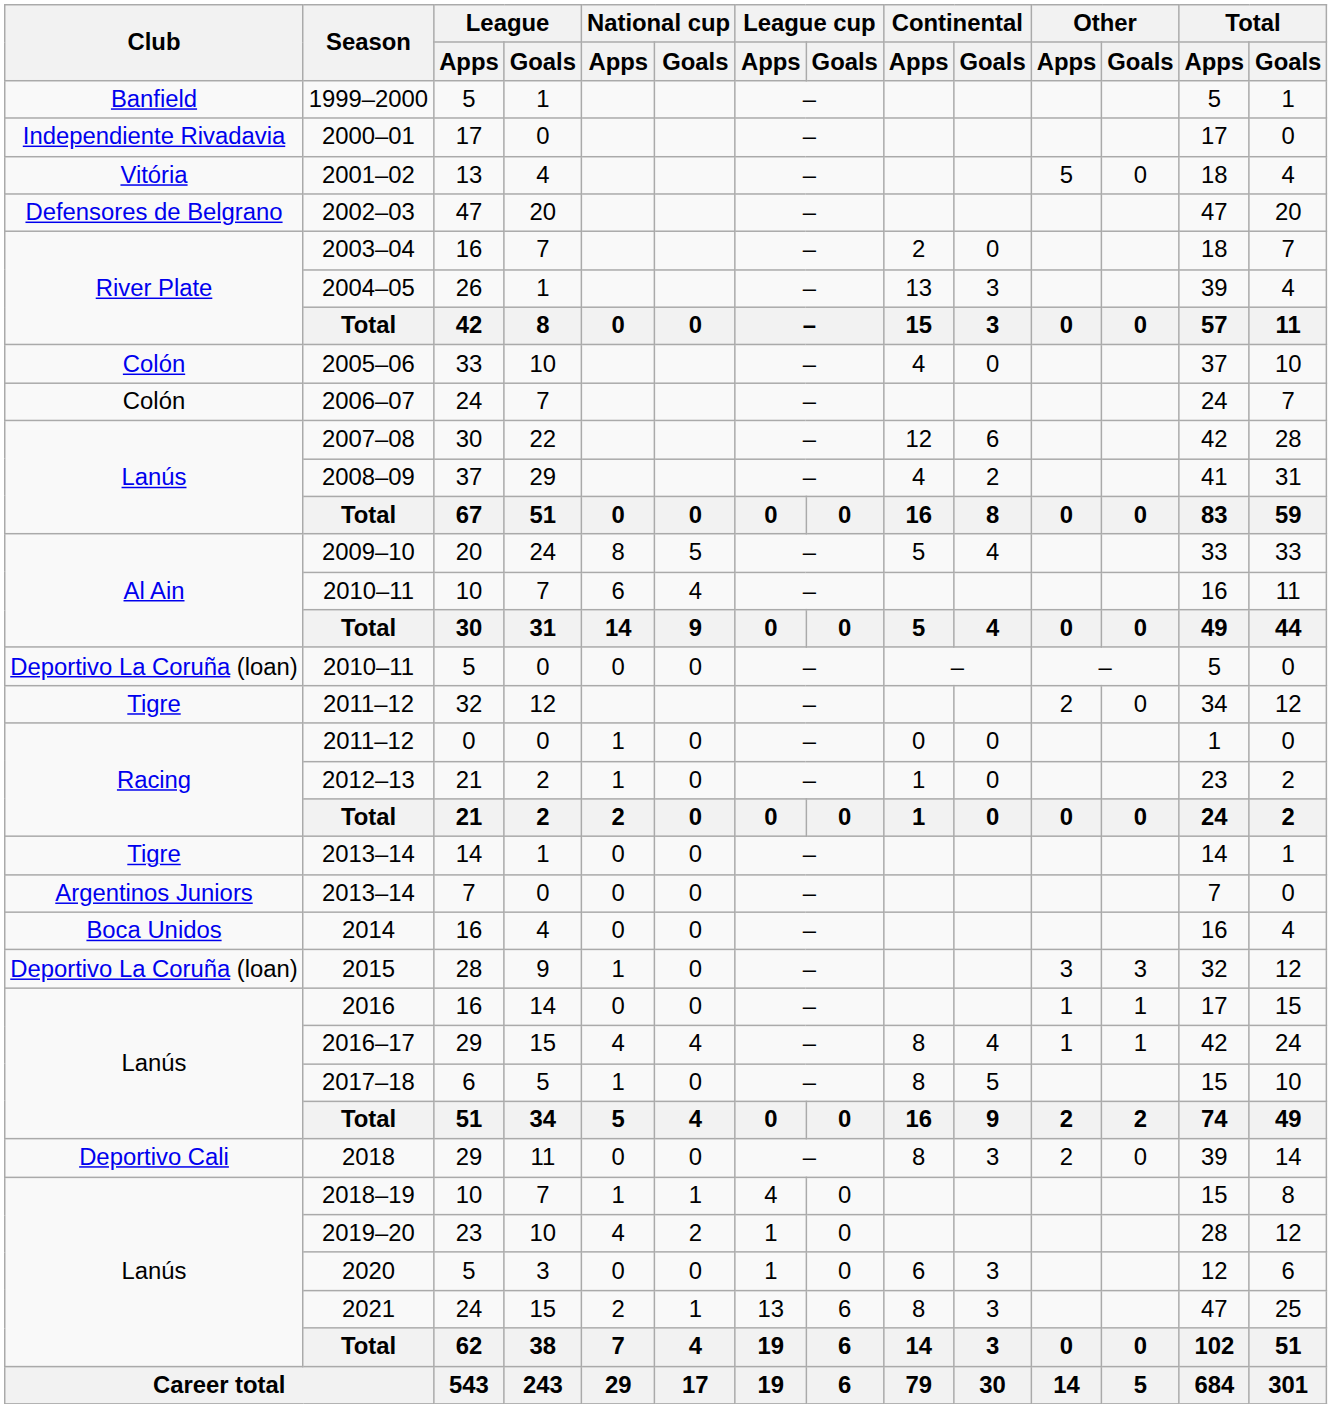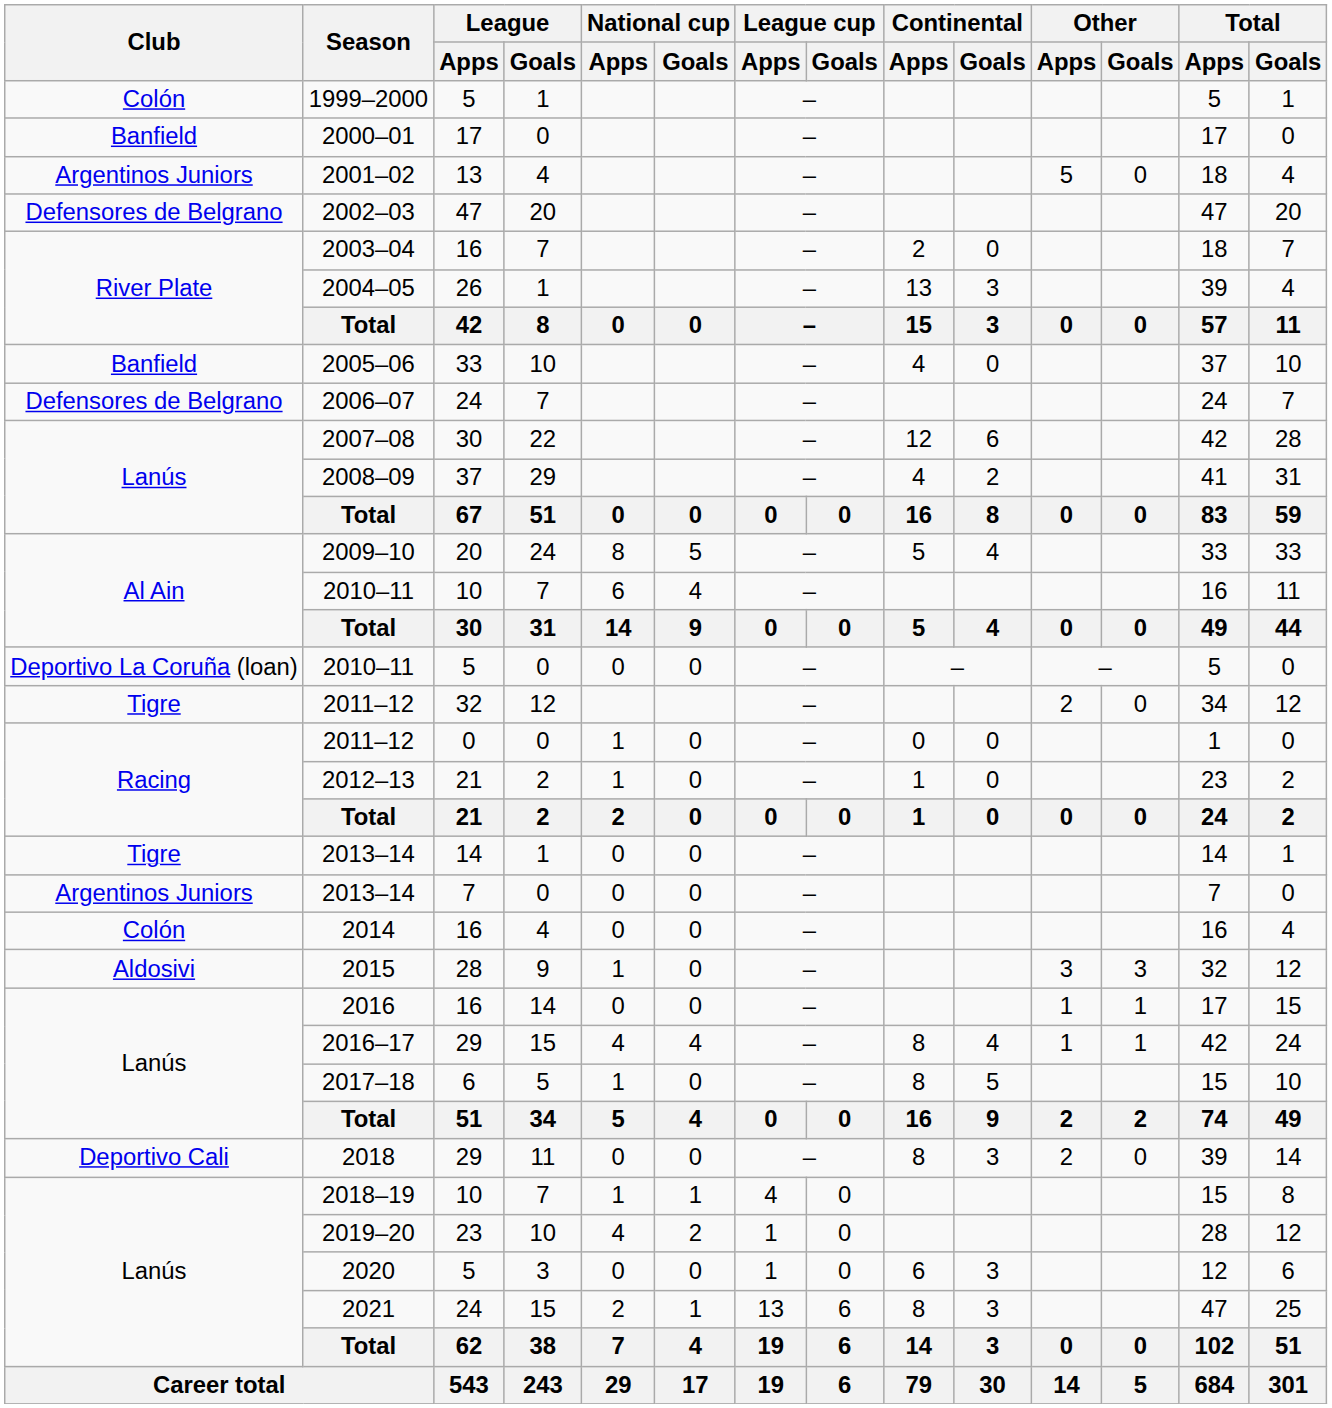1999–2000 | Club: Banfield -> Colón
2000–01 | Club: Independiente Rivadavia -> Banfield
2001–02 | Club: Vitória -> Argentinos Juniors
2005–06 | Club: Colón -> Banfield
2006–07 | Club: Colón -> Defensores de Belgrano
2014 | Club: Boca Unidos -> Colón
2015 | Club: Deportivo La Coruña (loan) -> Aldosivi
